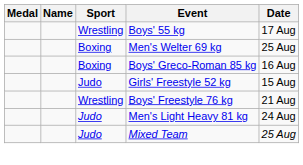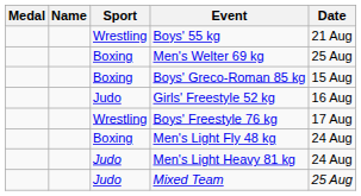Boys' 55 kg | Date: 17 Aug -> 21 Aug
Boys' Greco-Roman 85 kg | Date: 16 Aug -> 15 Aug
Girls' Freestyle 52 kg | Date: 15 Aug -> 16 Aug
Boys' Freestyle 76 kg | Date: 21 Aug -> 17 Aug
+ row: Boxing | Men's Light Fly 48 kg | 24 Aug
